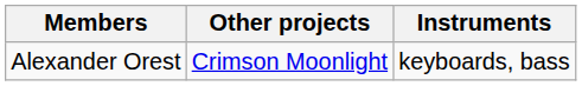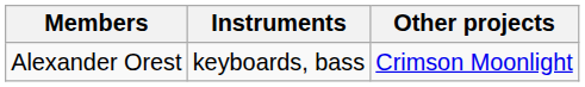columns swapped: Instruments <-> Other projects
